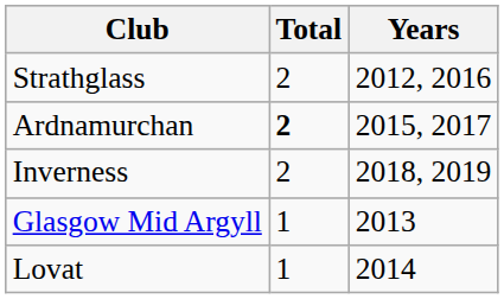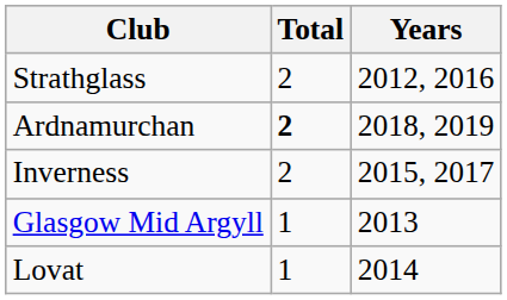Ardnamurchan | Years: 2015, 2017 -> 2018, 2019
Inverness | Years: 2018, 2019 -> 2015, 2017
